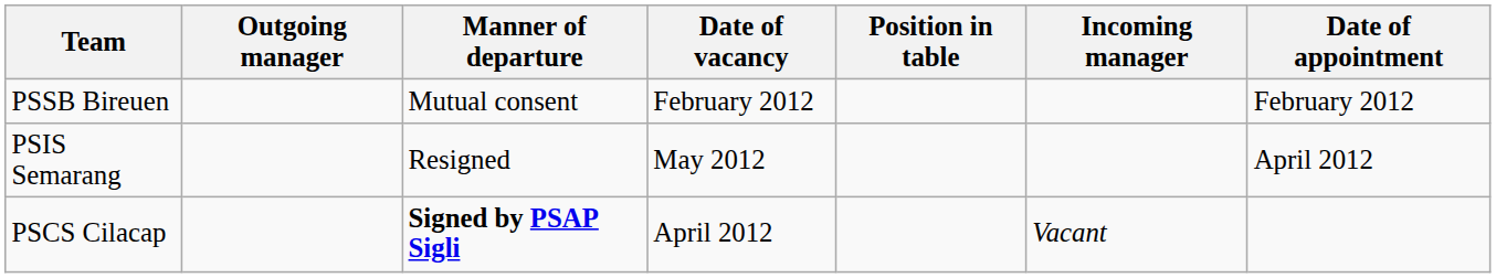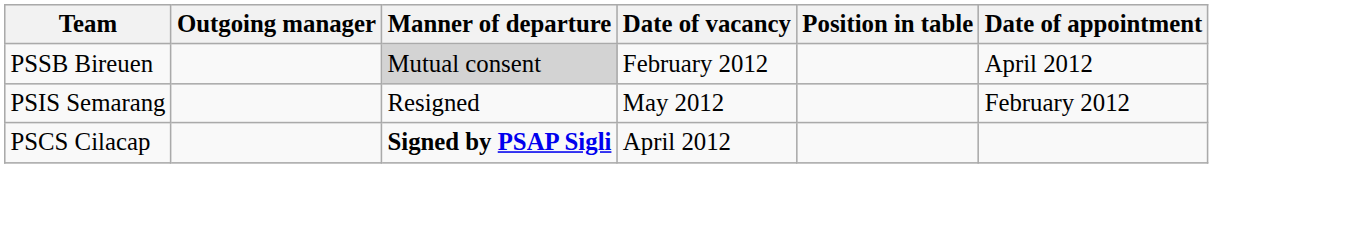- column: Incoming manager | Vacant
PSSB Bireuen | Manner of departure: no background -> lightgrey background
PSSB Bireuen | Date of appointment: February 2012 -> April 2012
PSIS Semarang | Date of appointment: April 2012 -> February 2012
